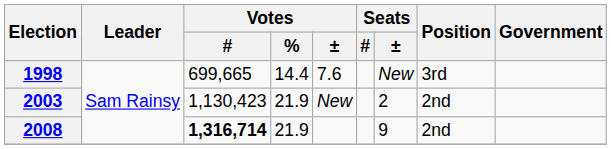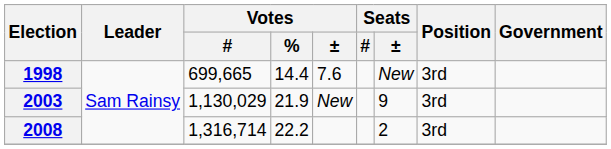2003 | Votes / #: 1,130,423 -> 1,130,029
2003 | Seats / ±: 2 -> 9
2003 | Position: 2nd -> 3rd
2008 | Votes / #: bold -> normal
2008 | Votes / %: 21.9 -> 22.2
2008 | Seats / ±: 9 -> 2
2008 | Position: 2nd -> 3rd
